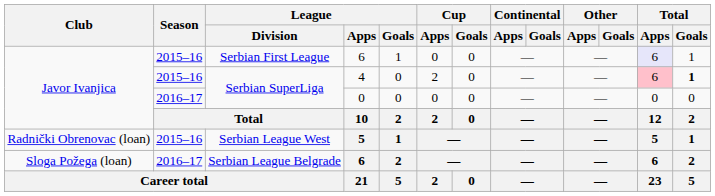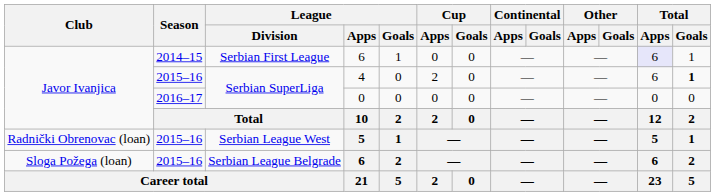Serbian First League | Season: 2015–16 -> 2014–15
Serbian SuperLiga / 4 | Total / Apps: pink background -> no background
Serbian League Belgrade | Season: 2016–17 -> 2015–16
